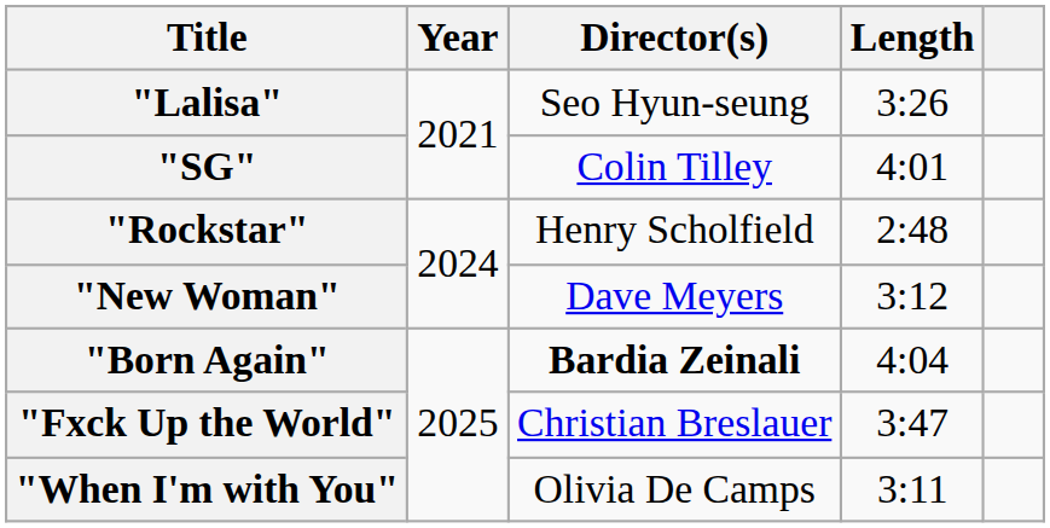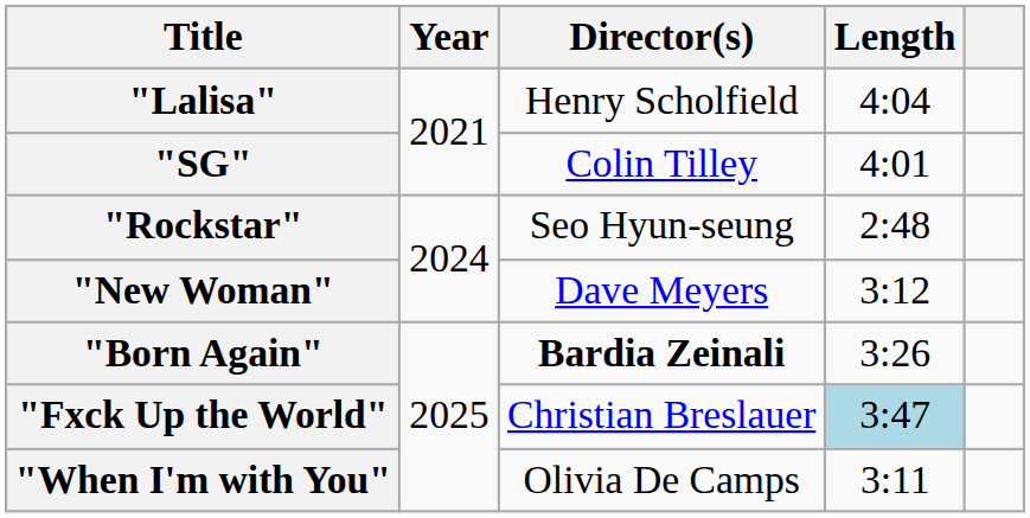"Lalisa" | Director(s): Seo Hyun-seung -> Henry Scholfield
"Lalisa" | Length: 3:26 -> 4:04
"Rockstar" | Director(s): Henry Scholfield -> Seo Hyun-seung
"Born Again" | Length: 4:04 -> 3:26
"Fxck Up the World" | Length: no background -> lightblue background
